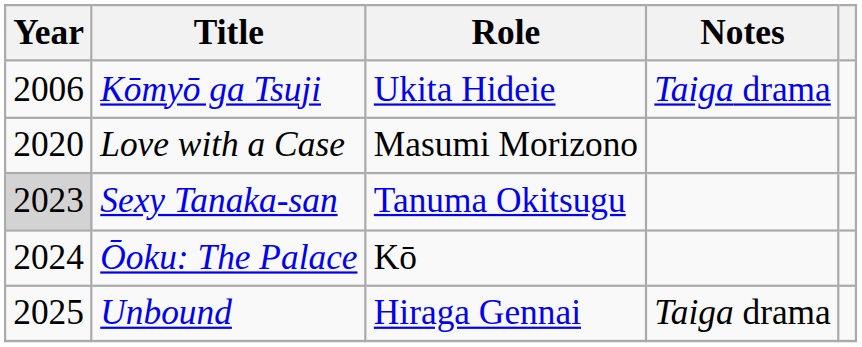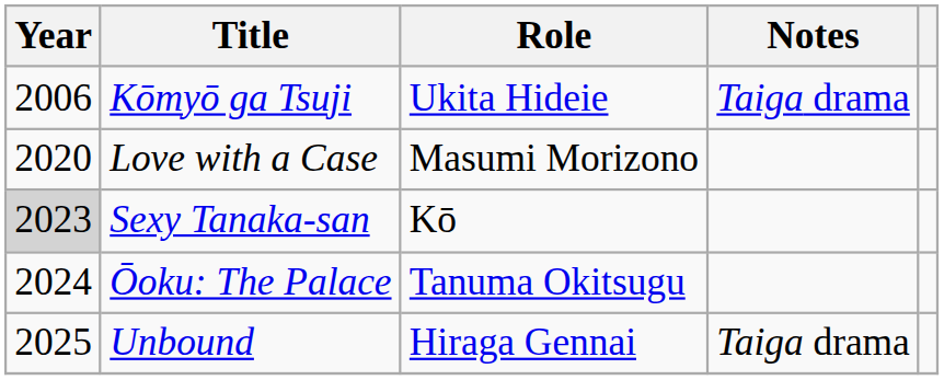Sexy Tanaka-san | Role: Tanuma Okitsugu -> Kō
Ōoku: The Palace | Role: Kō -> Tanuma Okitsugu
